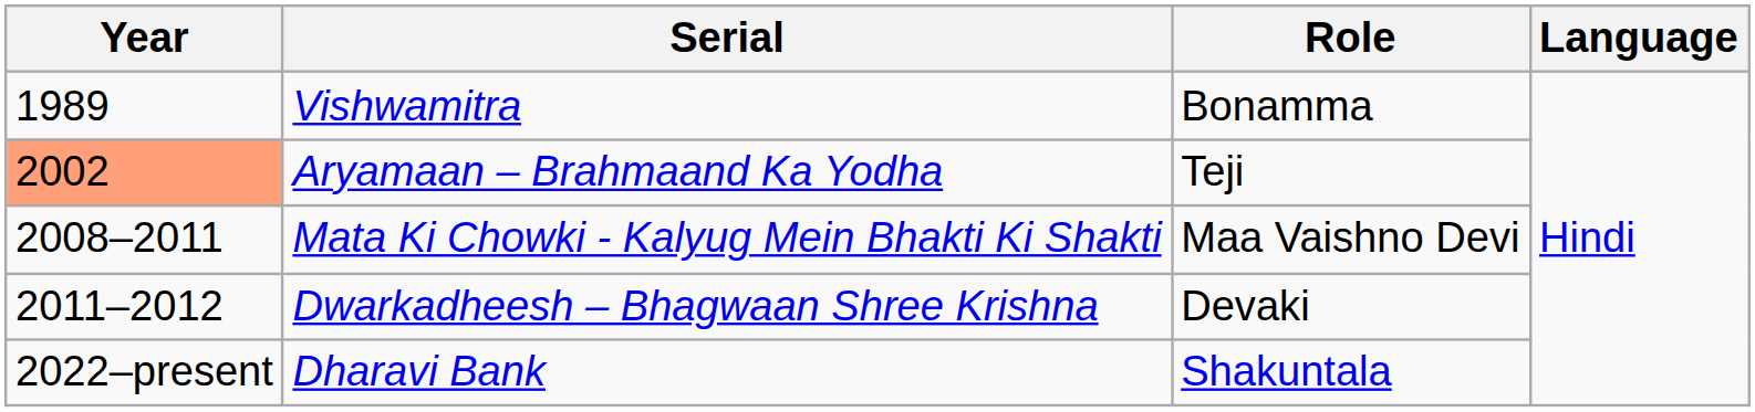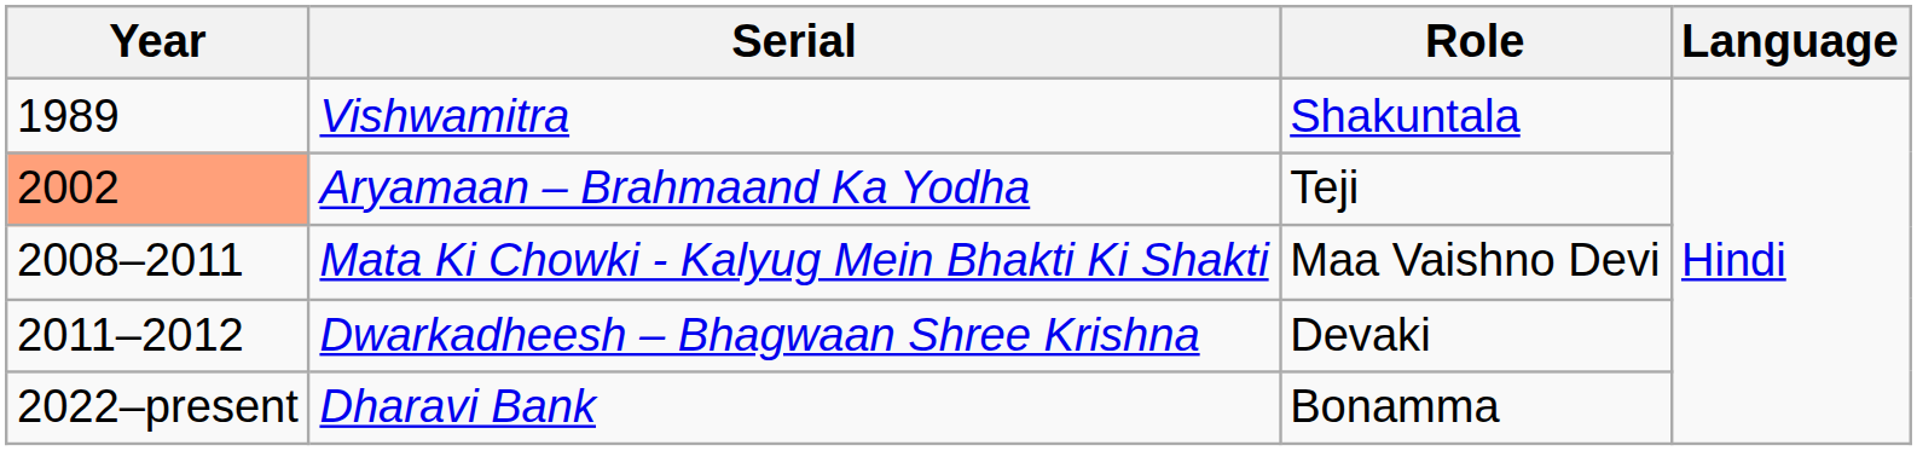Vishwamitra | Role: Bonamma -> Shakuntala
Dharavi Bank | Role: Shakuntala -> Bonamma
